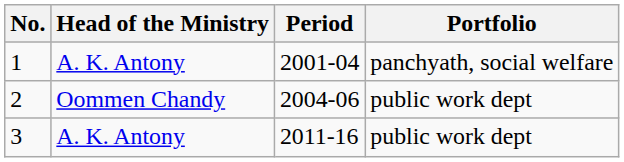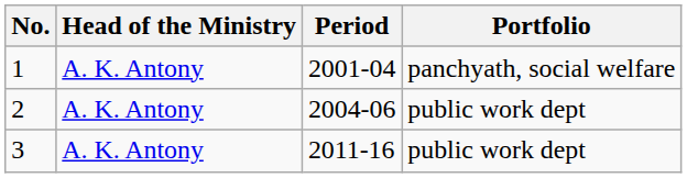2 | Head of the Ministry: Oommen Chandy -> A. K. Antony
